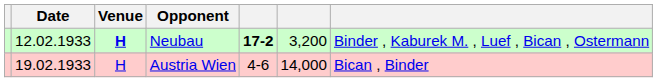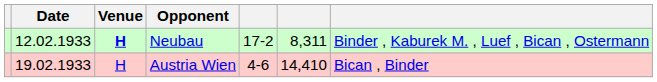Neubau | column 5: bold -> normal
Neubau | column 6: 3,200 -> 8,311
Austria Wien | column 6: 14,000 -> 14,410
